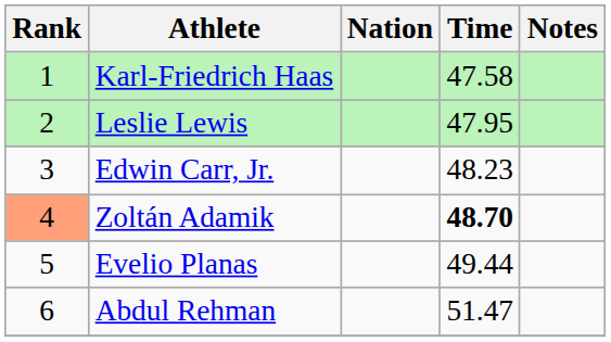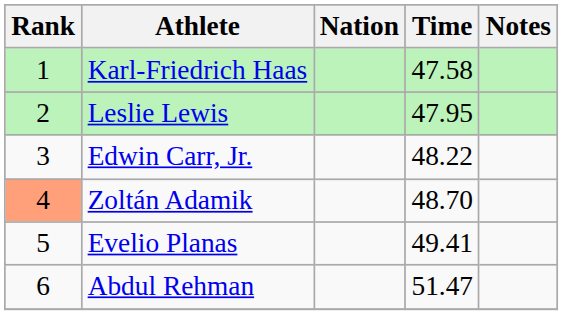Edwin Carr, Jr. | Time: 48.23 -> 48.22
Zoltán Adamik | Time: bold -> normal
Evelio Planas | Time: 49.44 -> 49.41
